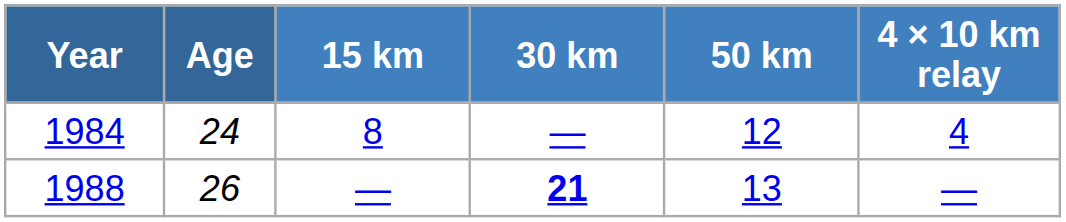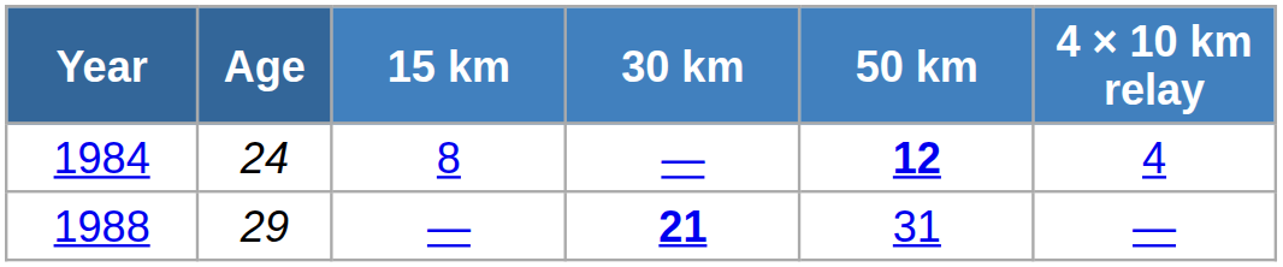1984 | 50 km: normal -> bold
1988 | Age: 26 -> 29
1988 | 50 km: 13 -> 31
